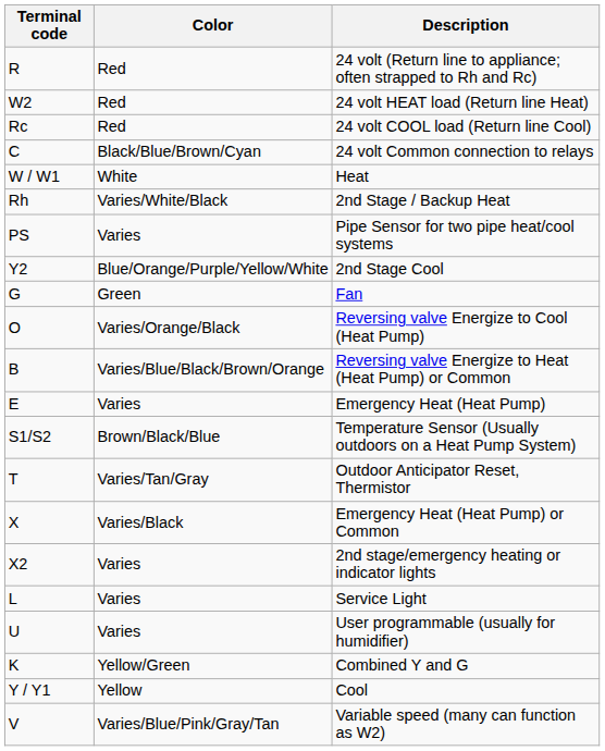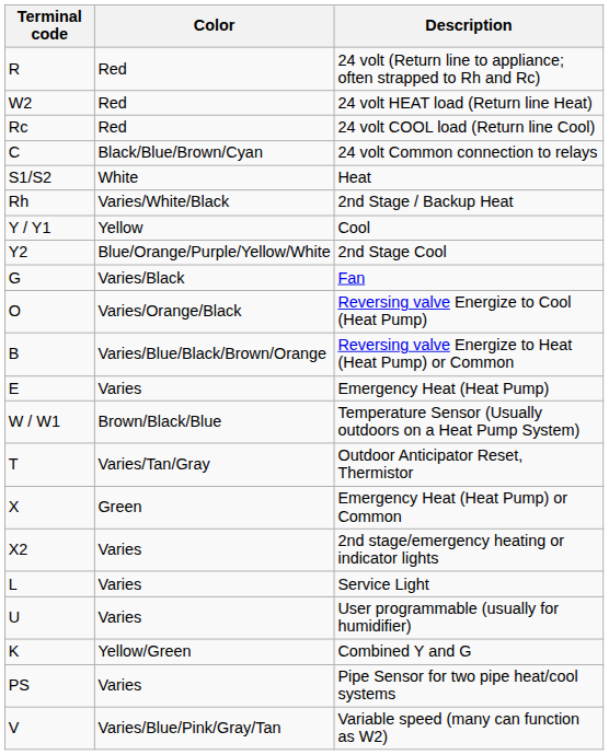Heat | Terminal code: W / W1 -> S1/S2
rows swapped: Cool <-> Pipe Sensor for two pipe heat/cool systems
Fan | Color: Green -> Varies/Black
Temperature Sensor (Usually outdoors on a Heat Pump System) | Terminal code: S1/S2 -> W / W1
Emergency Heat (Heat Pump) or Common | Color: Varies/Black -> Green
